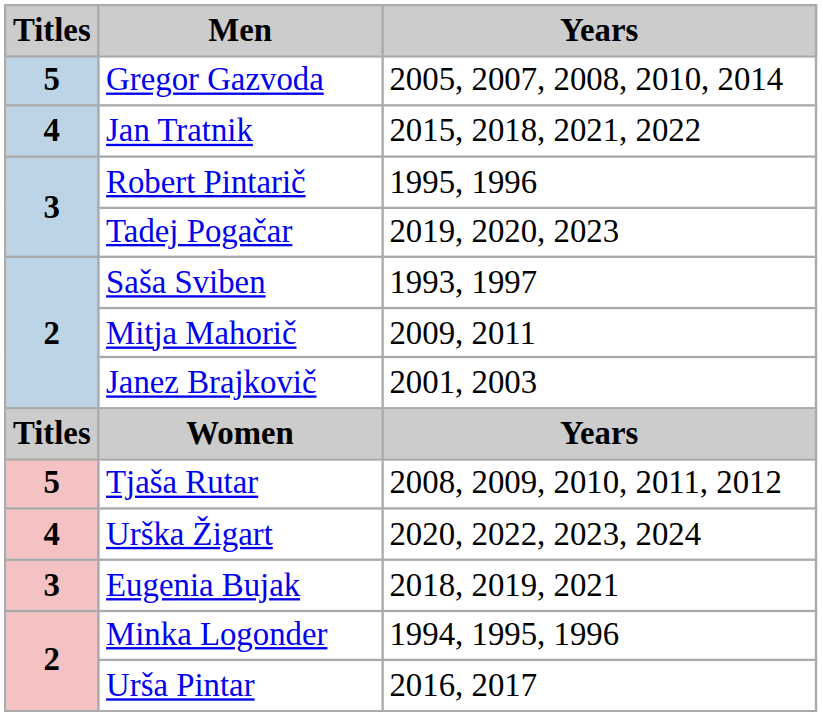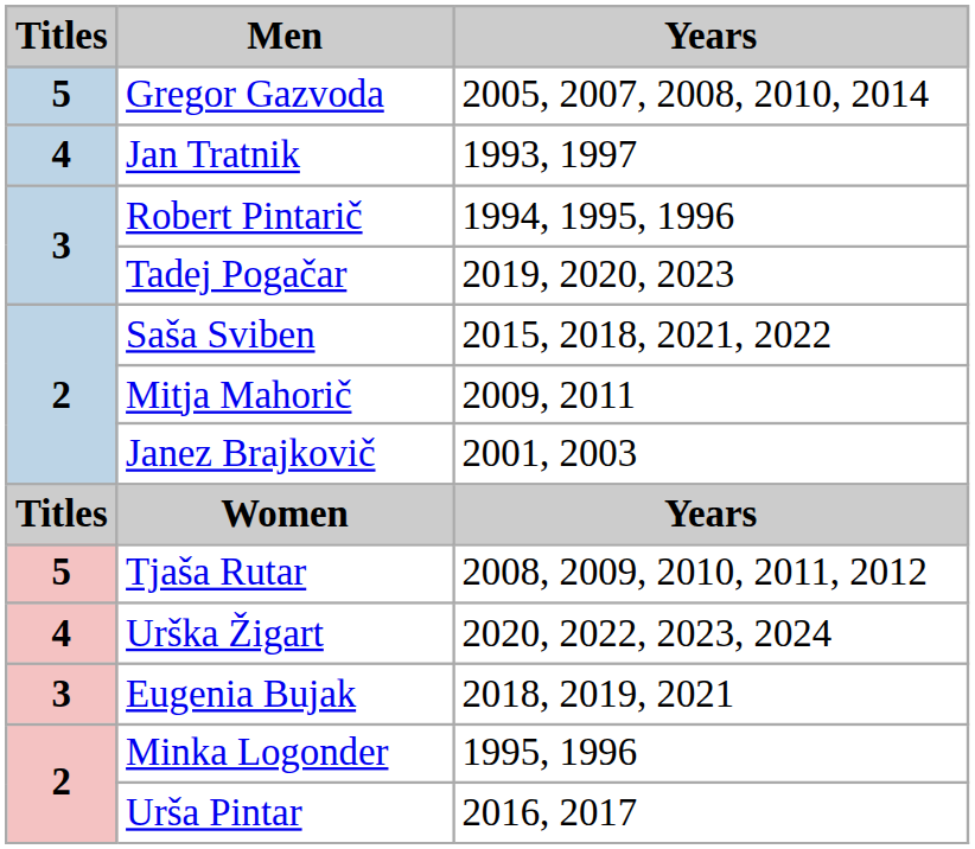Jan Tratnik | Years: 2015, 2018, 2021, 2022 -> 1993, 1997
Robert Pintarič | Years: 1995, 1996 -> 1994, 1995, 1996
Saša Sviben | Years: 1993, 1997 -> 2015, 2018, 2021, 2022
Minka Logonder | Years: 1994, 1995, 1996 -> 1995, 1996
